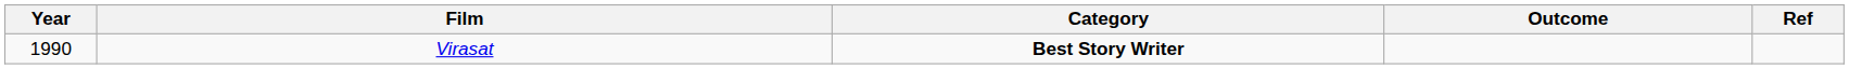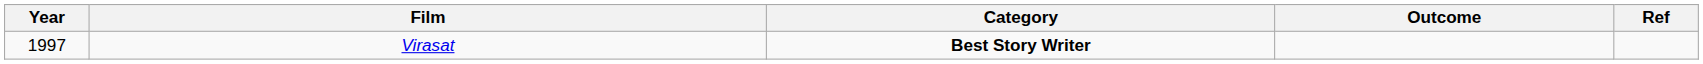Virasat | Year: 1990 -> 1997
